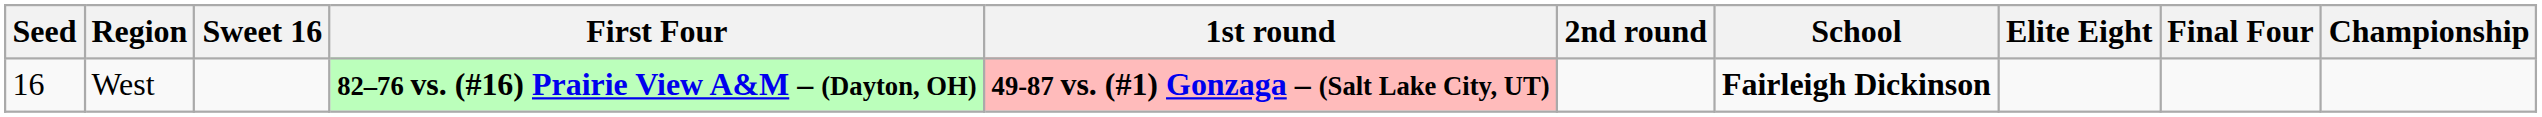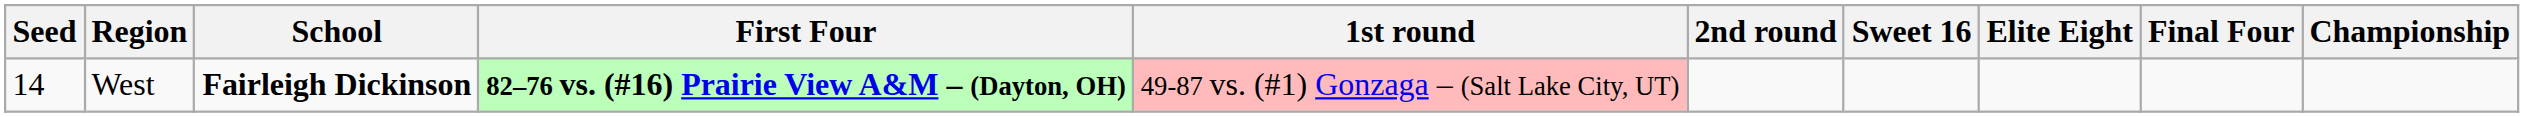columns swapped: School <-> Sweet 16
West | Seed: 16 -> 14
West | 1st round: bold -> normal
